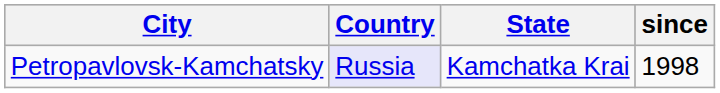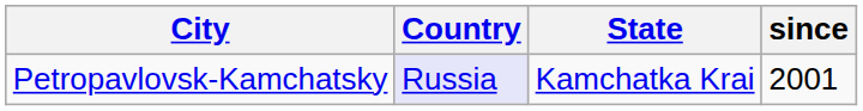Petropavlovsk-Kamchatsky | since: 1998 -> 2001
